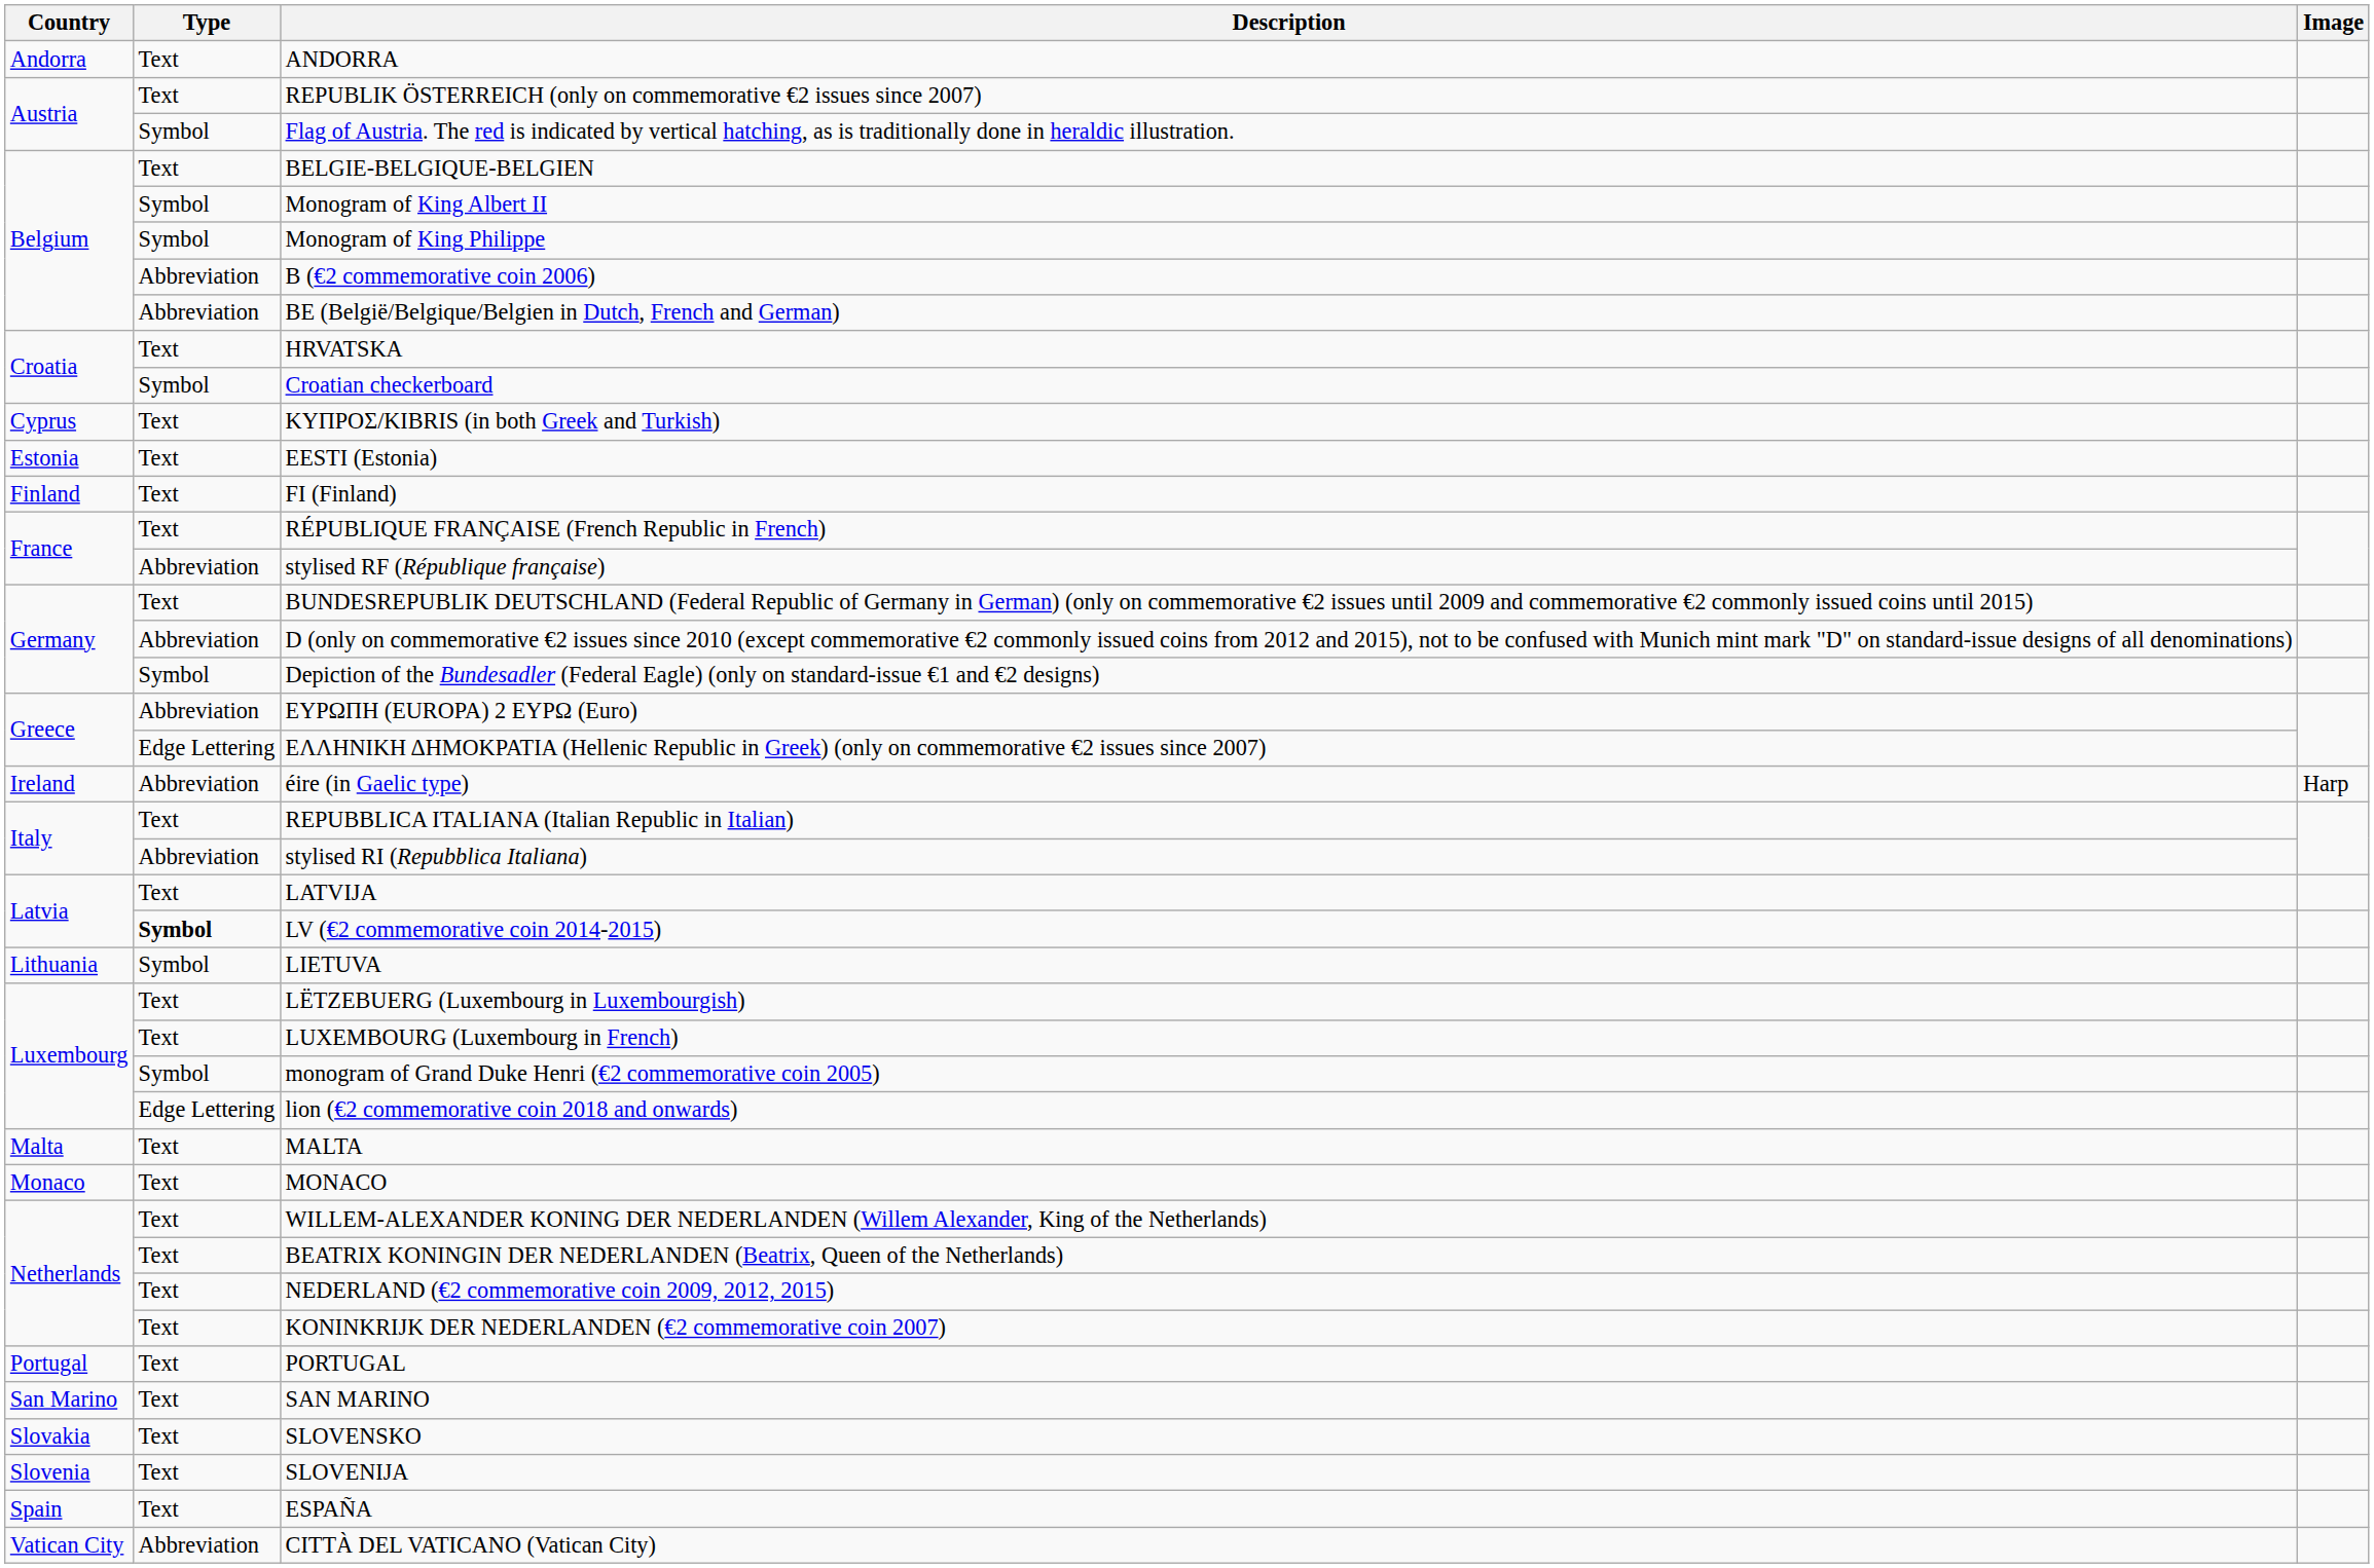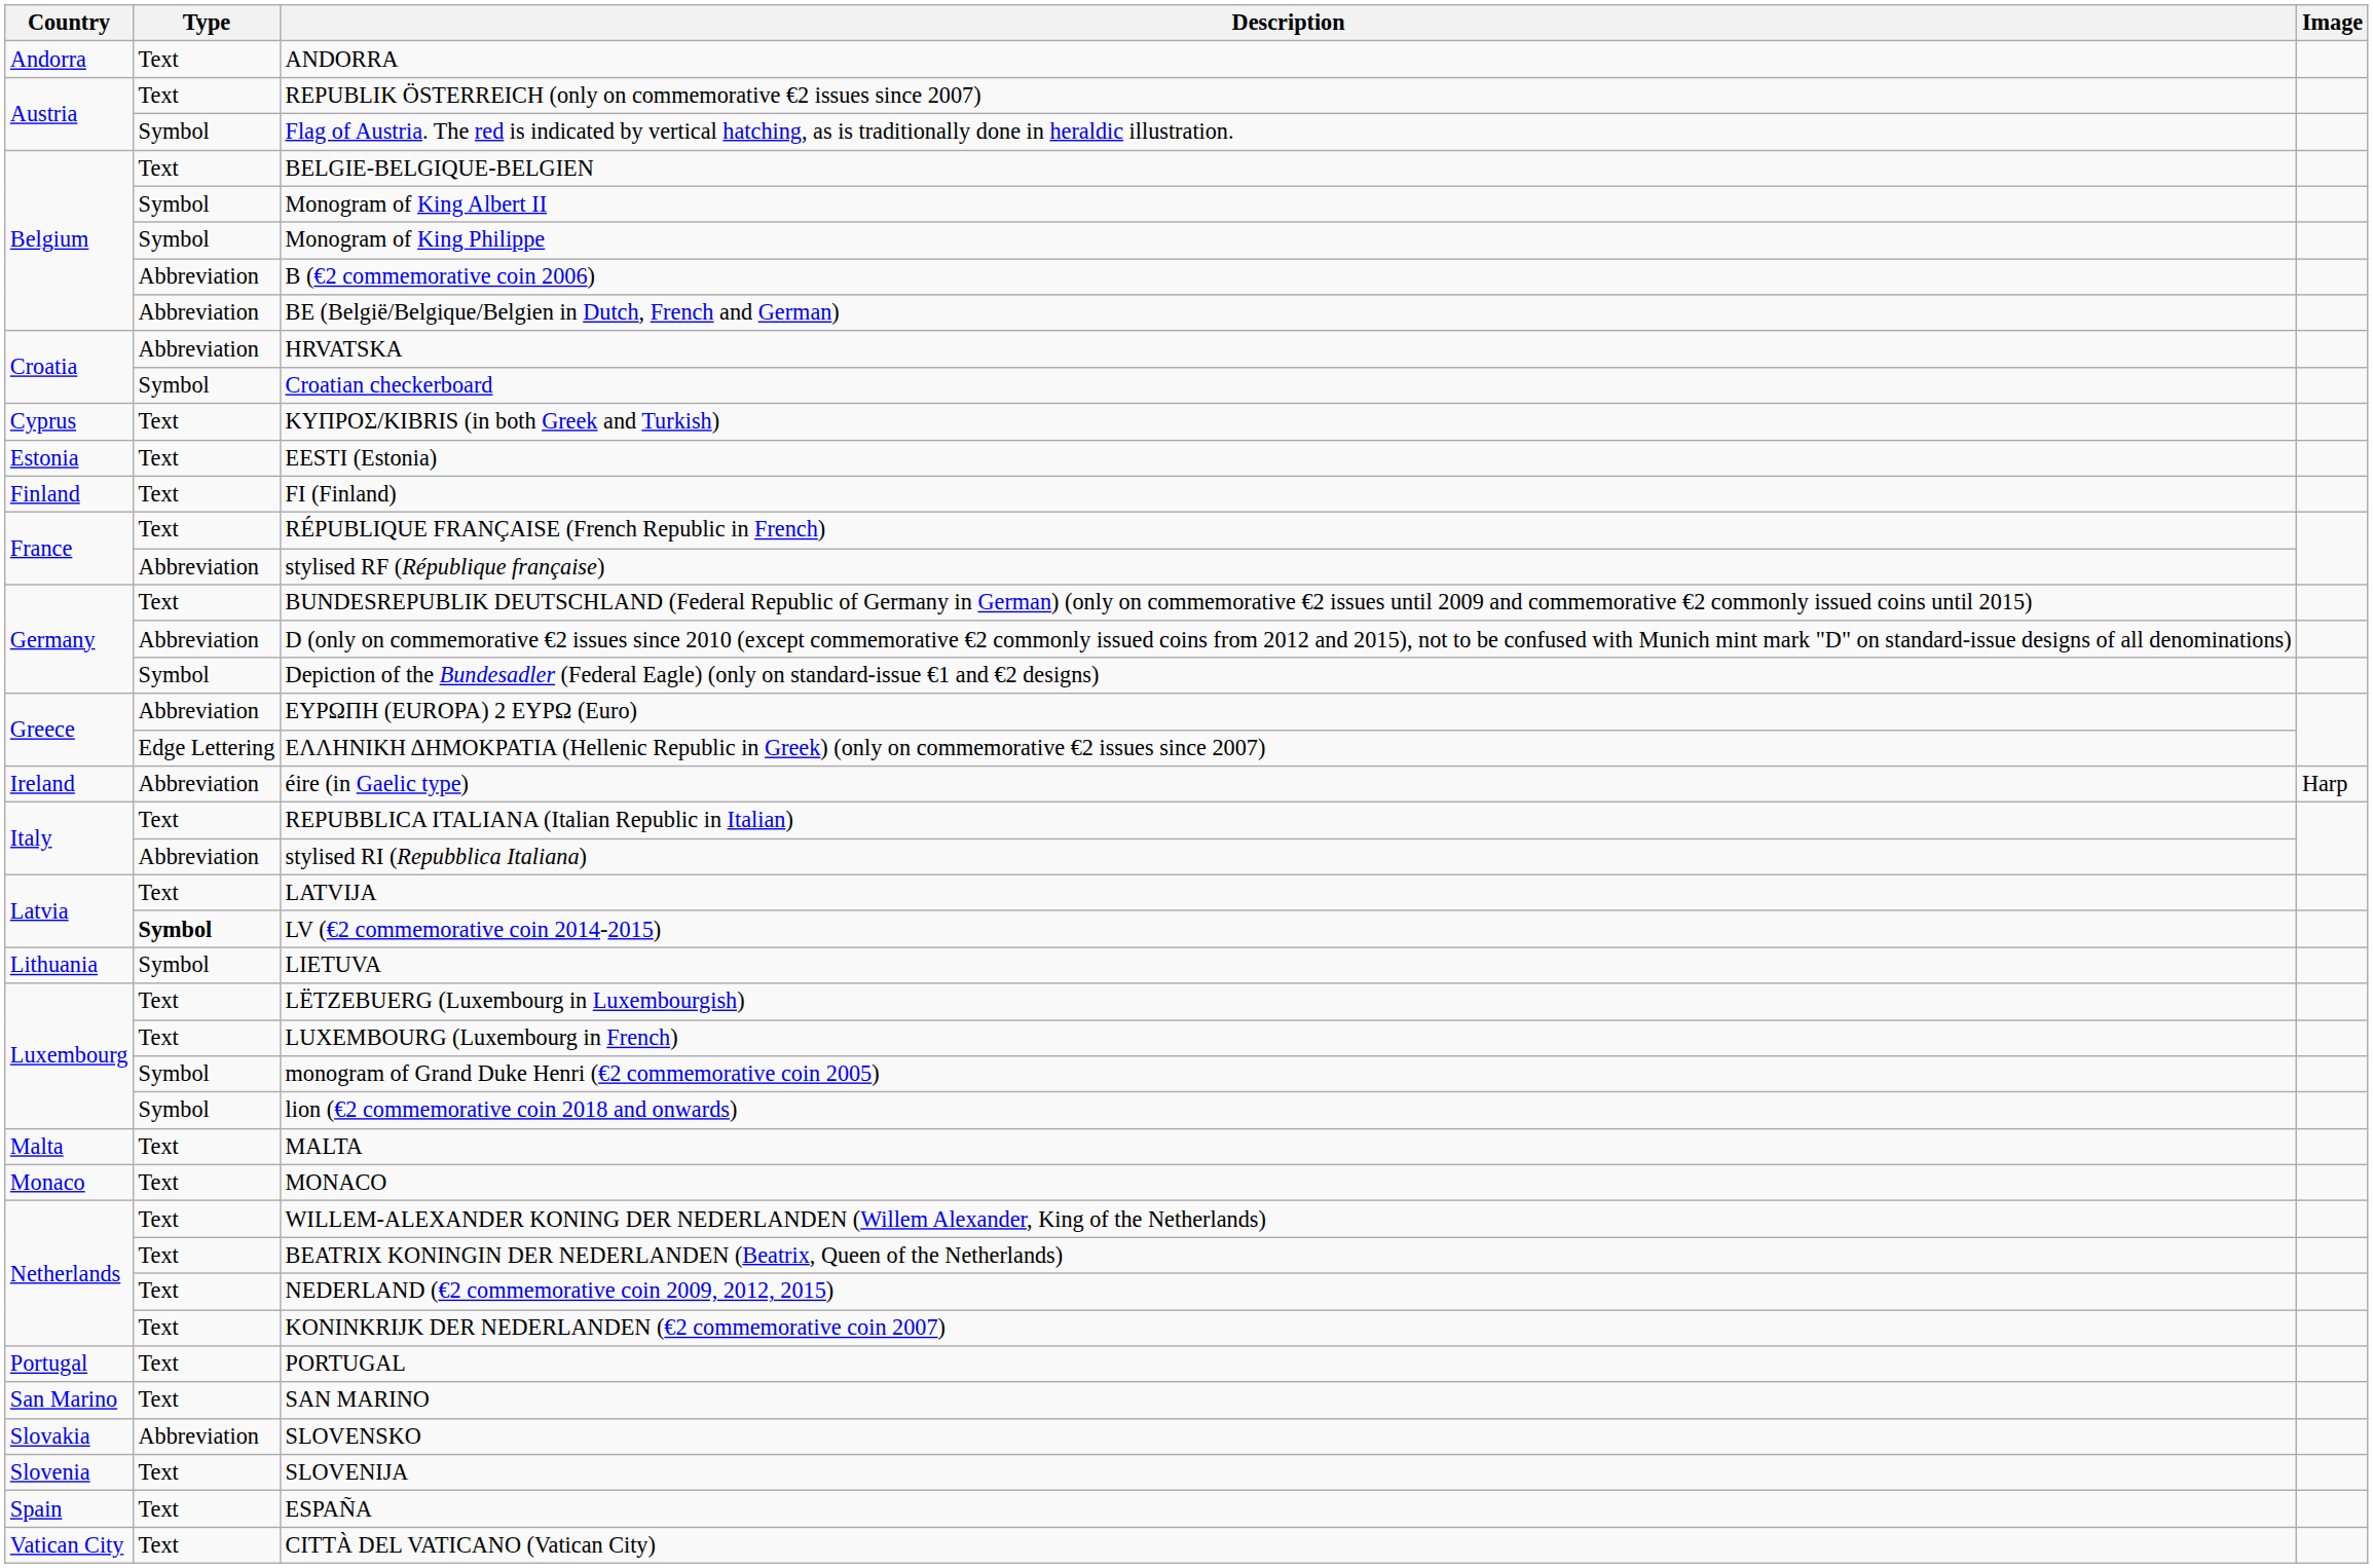HRVATSKA | Type: Text -> Abbreviation
lion (€2 commemorative coin 2018 and onwards) | Type: Edge Lettering -> Symbol
SLOVENSKO | Type: Text -> Abbreviation
CITTÀ DEL VATICANO (Vatican City) | Type: Abbreviation -> Text
